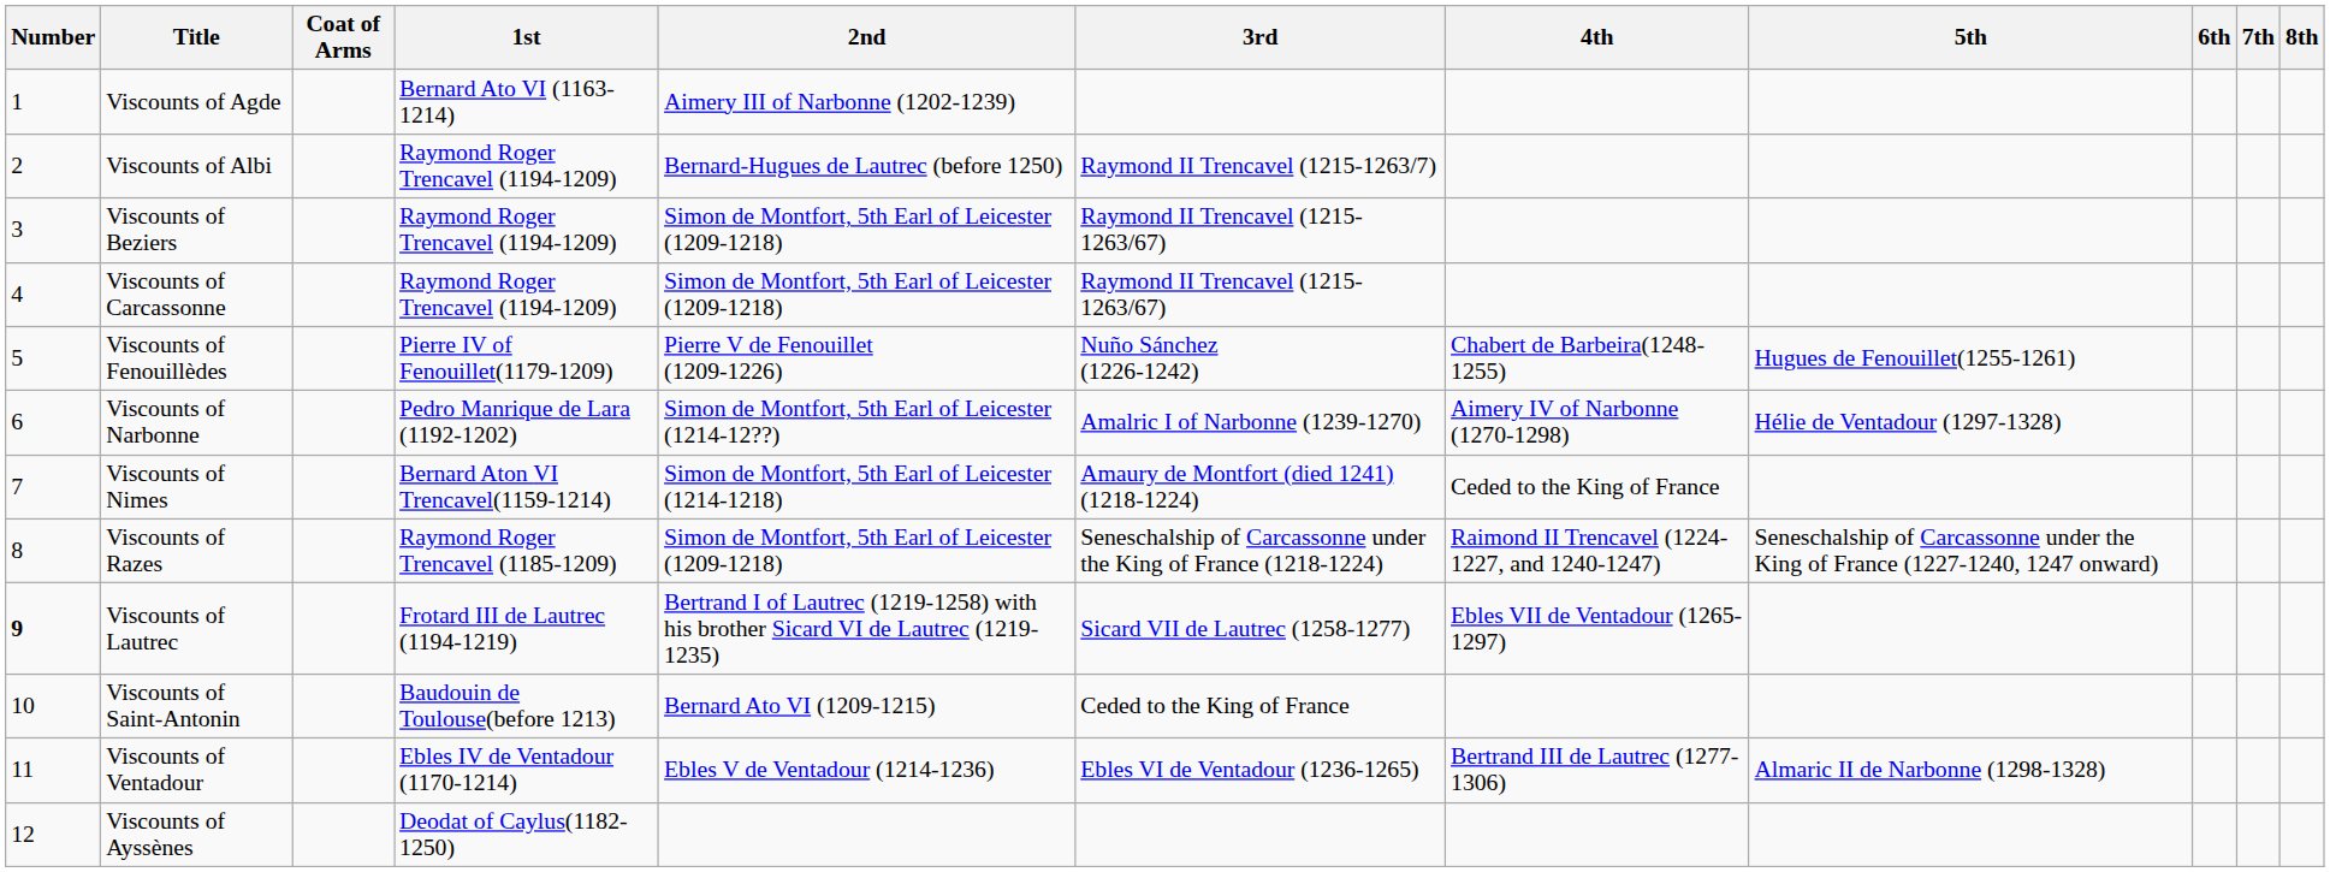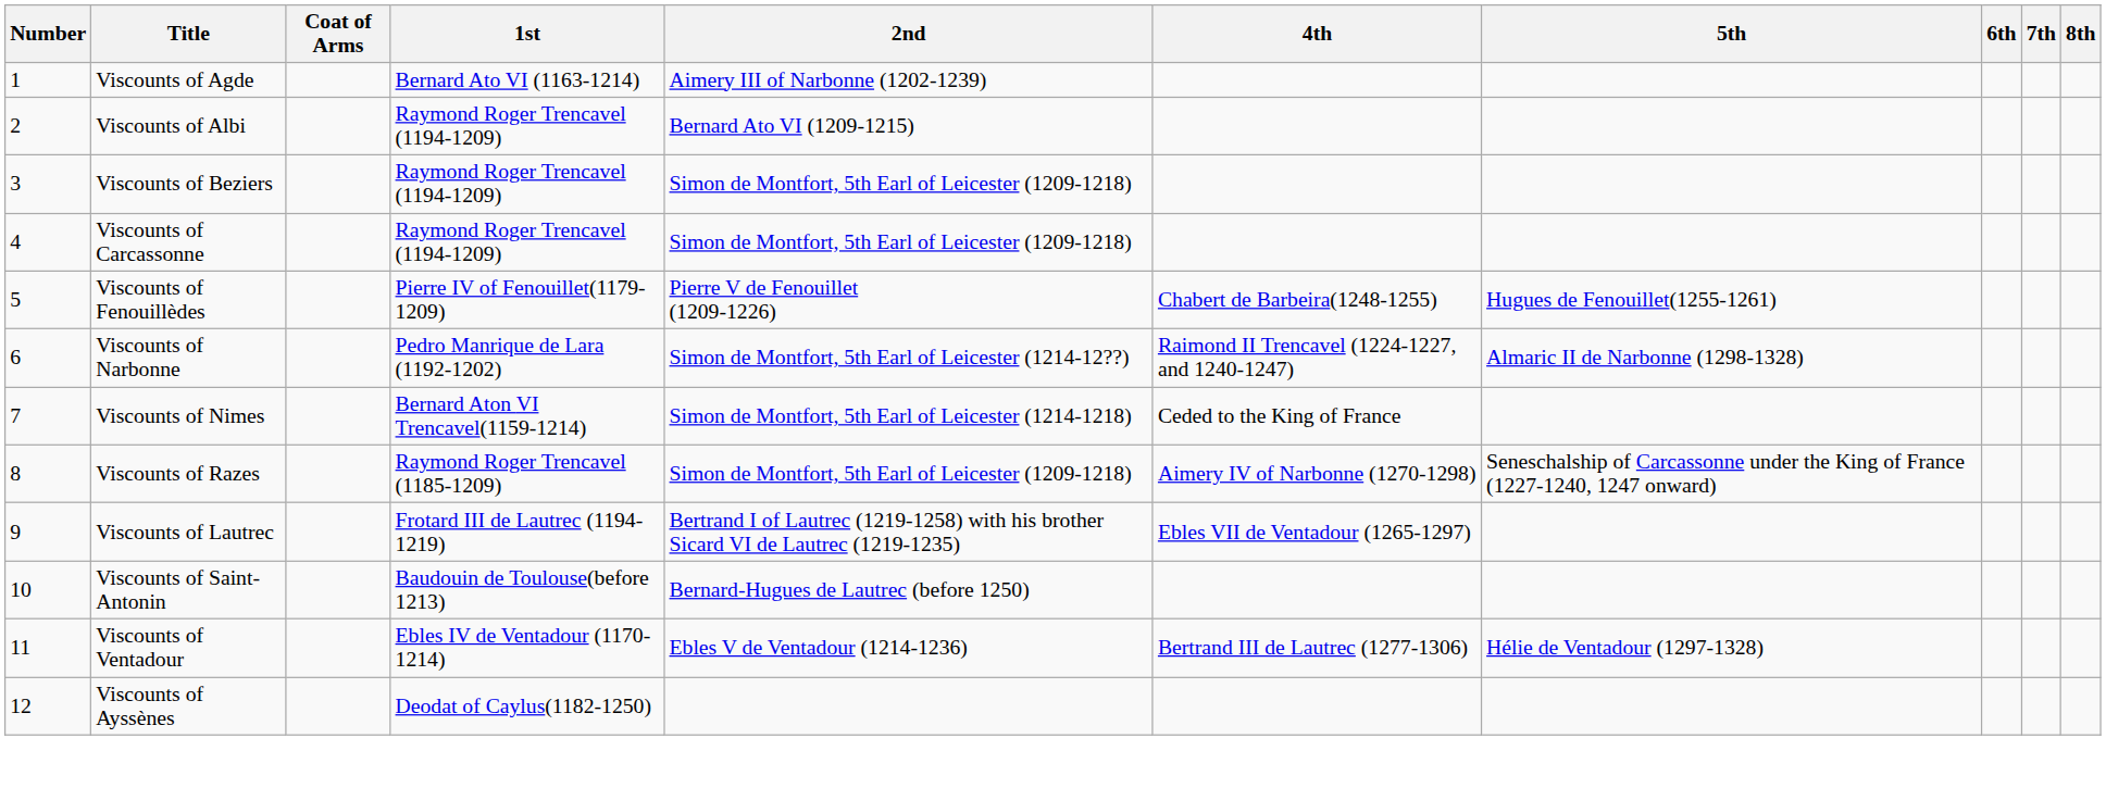- column: 3rd | Raymond II Trencavel (1215-1263/7) | Raymond II Trencavel (1215-1263/67) | Raymond II Trencavel (1215-1263/67) | Nuño Sánchez (1226-1242) | Amalric I of Narbonne (1239-1270) | Amaury de Montfort (died 1241) (1218-1224) | Seneschalship of Carcassonne under the King of France (1218-1224) | Sicard VII de Lautrec (1258-1277) | Ceded to the King of France | Ebles VI de Ventadour (1236-1265)
Viscounts of Albi | 2nd: Bernard-Hugues de Lautrec (before 1250) -> Bernard Ato VI (1209-1215)
Viscounts of Narbonne | 4th: Aimery IV of Narbonne (1270-1298) -> Raimond II Trencavel (1224-1227, and 1240-1247)
Viscounts of Narbonne | 5th: Hélie de Ventadour (1297-1328) -> Almaric II de Narbonne (1298-1328)
Viscounts of Razes | 4th: Raimond II Trencavel (1224-1227, and 1240-1247) -> Aimery IV of Narbonne (1270-1298)
Viscounts of Lautrec | Number: bold -> normal
Viscounts of Saint-Antonin | 2nd: Bernard Ato VI (1209-1215) -> Bernard-Hugues de Lautrec (before 1250)
Viscounts of Ventadour | 5th: Almaric II de Narbonne (1298-1328) -> Hélie de Ventadour (1297-1328)
